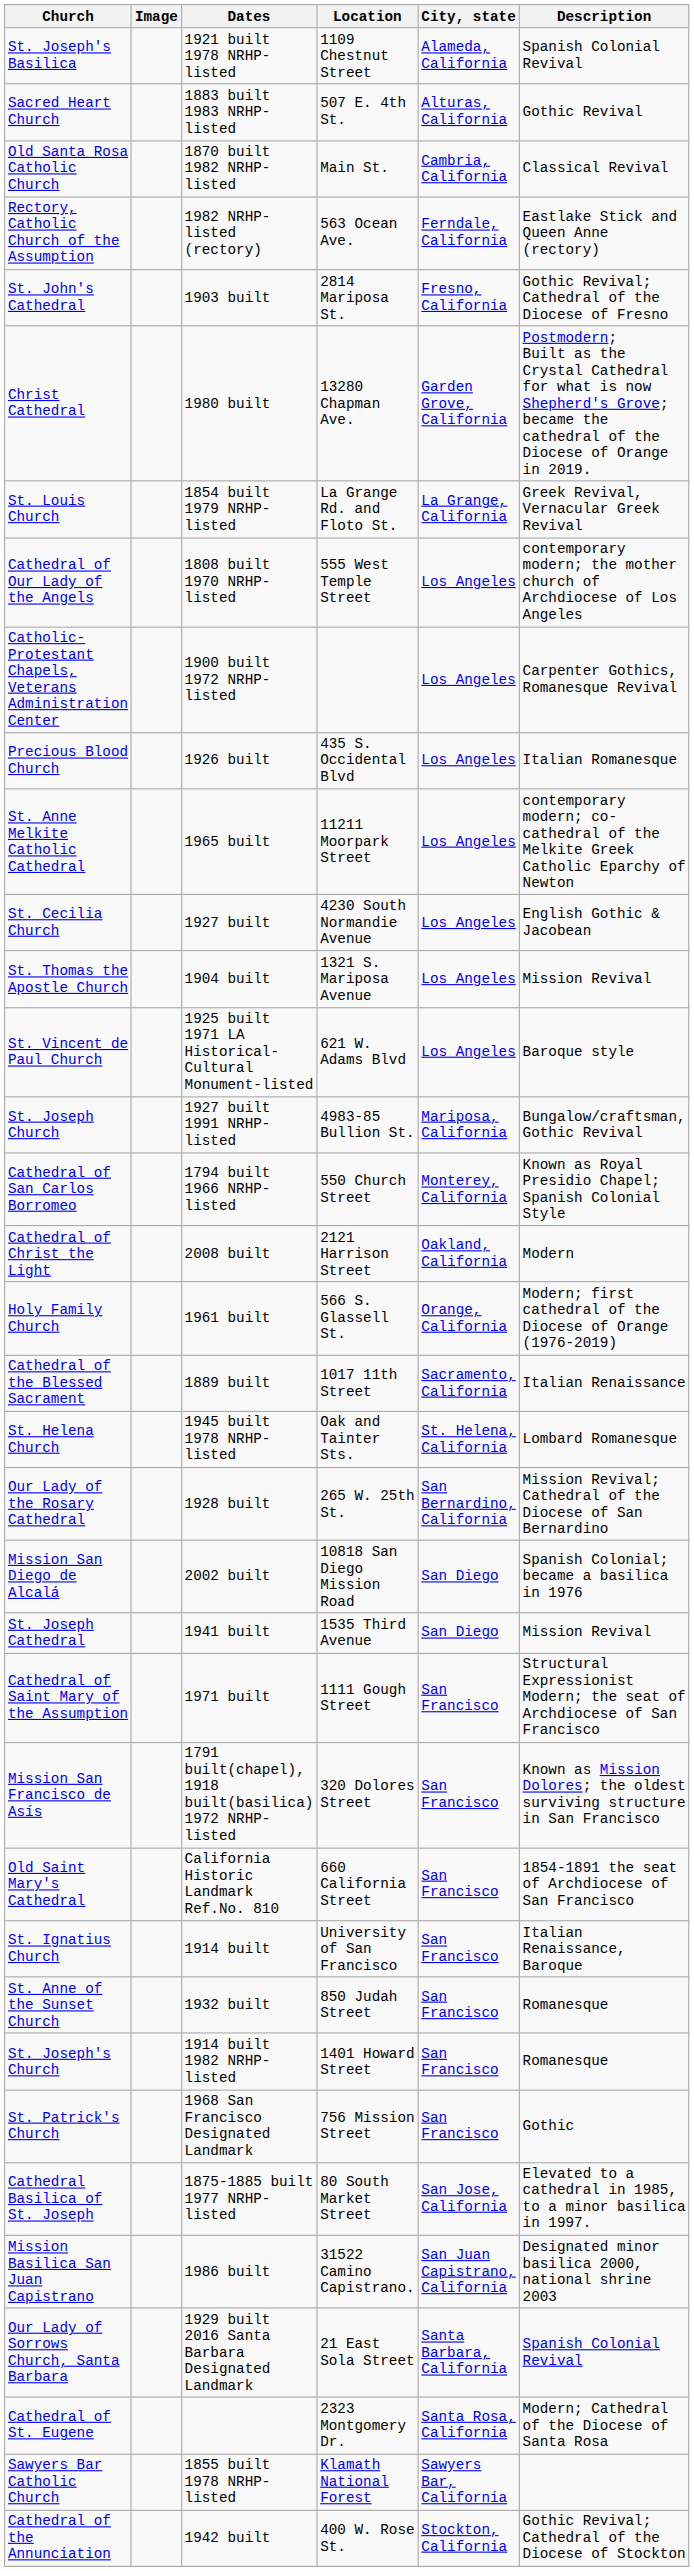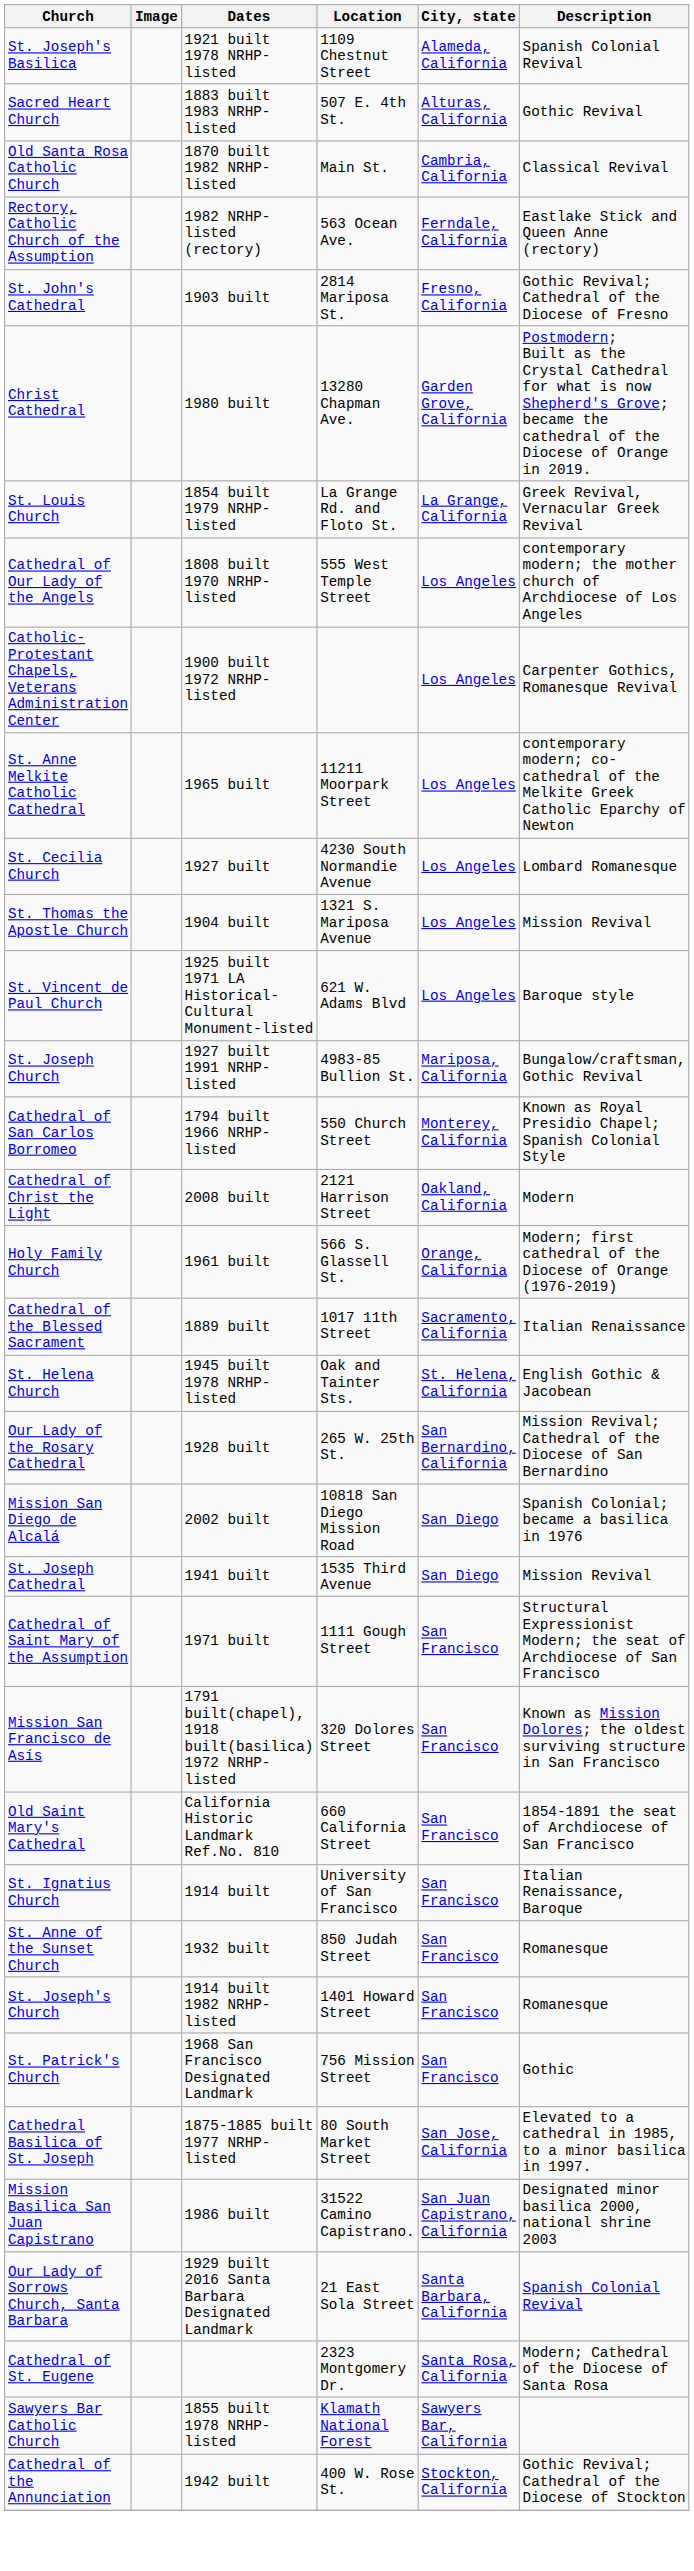- row: Precious Blood Church | 1926 built | 435 S. Occidental Blvd | Los Angeles | Italian Romanesque
St. Cecilia Church | Description: English Gothic & Jacobean -> Lombard Romanesque
St. Helena Church | Description: Lombard Romanesque -> English Gothic & Jacobean
